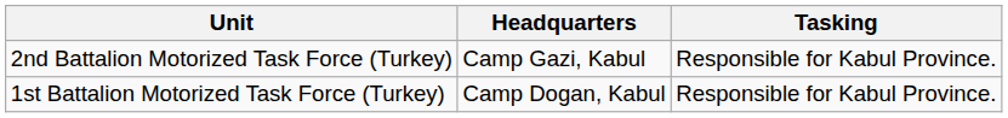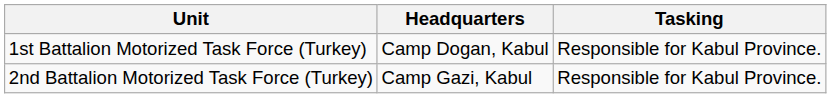rows swapped: 1st Battalion Motorized Task Force (Turkey) <-> 2nd Battalion Motorized Task Force (Turkey)
